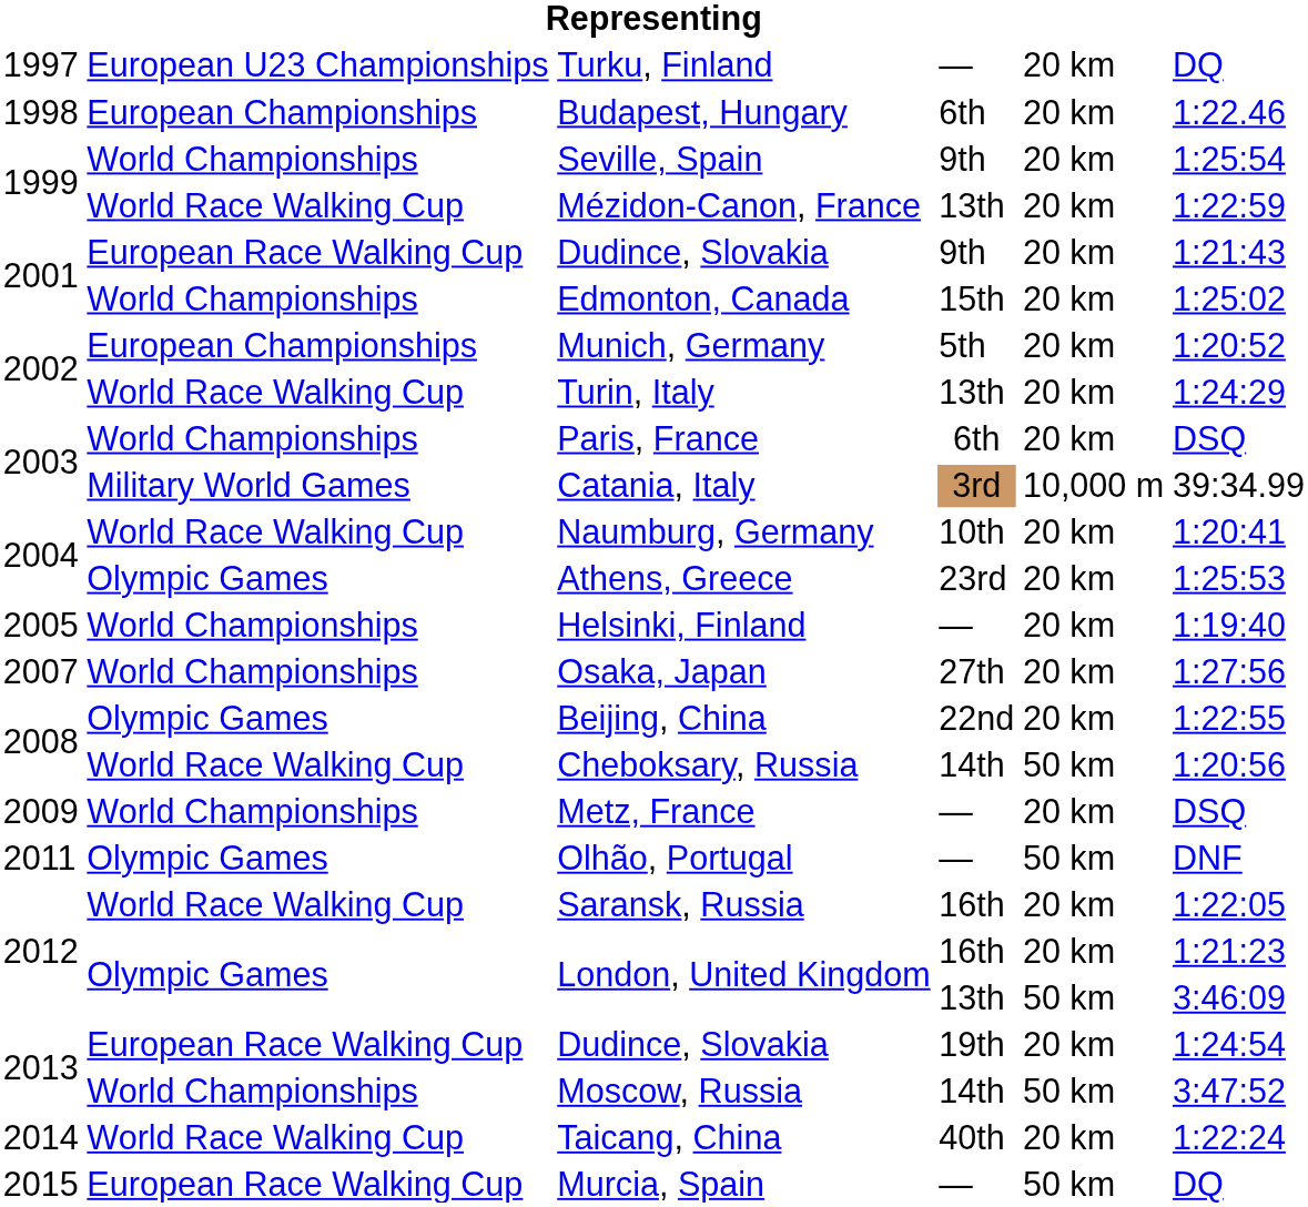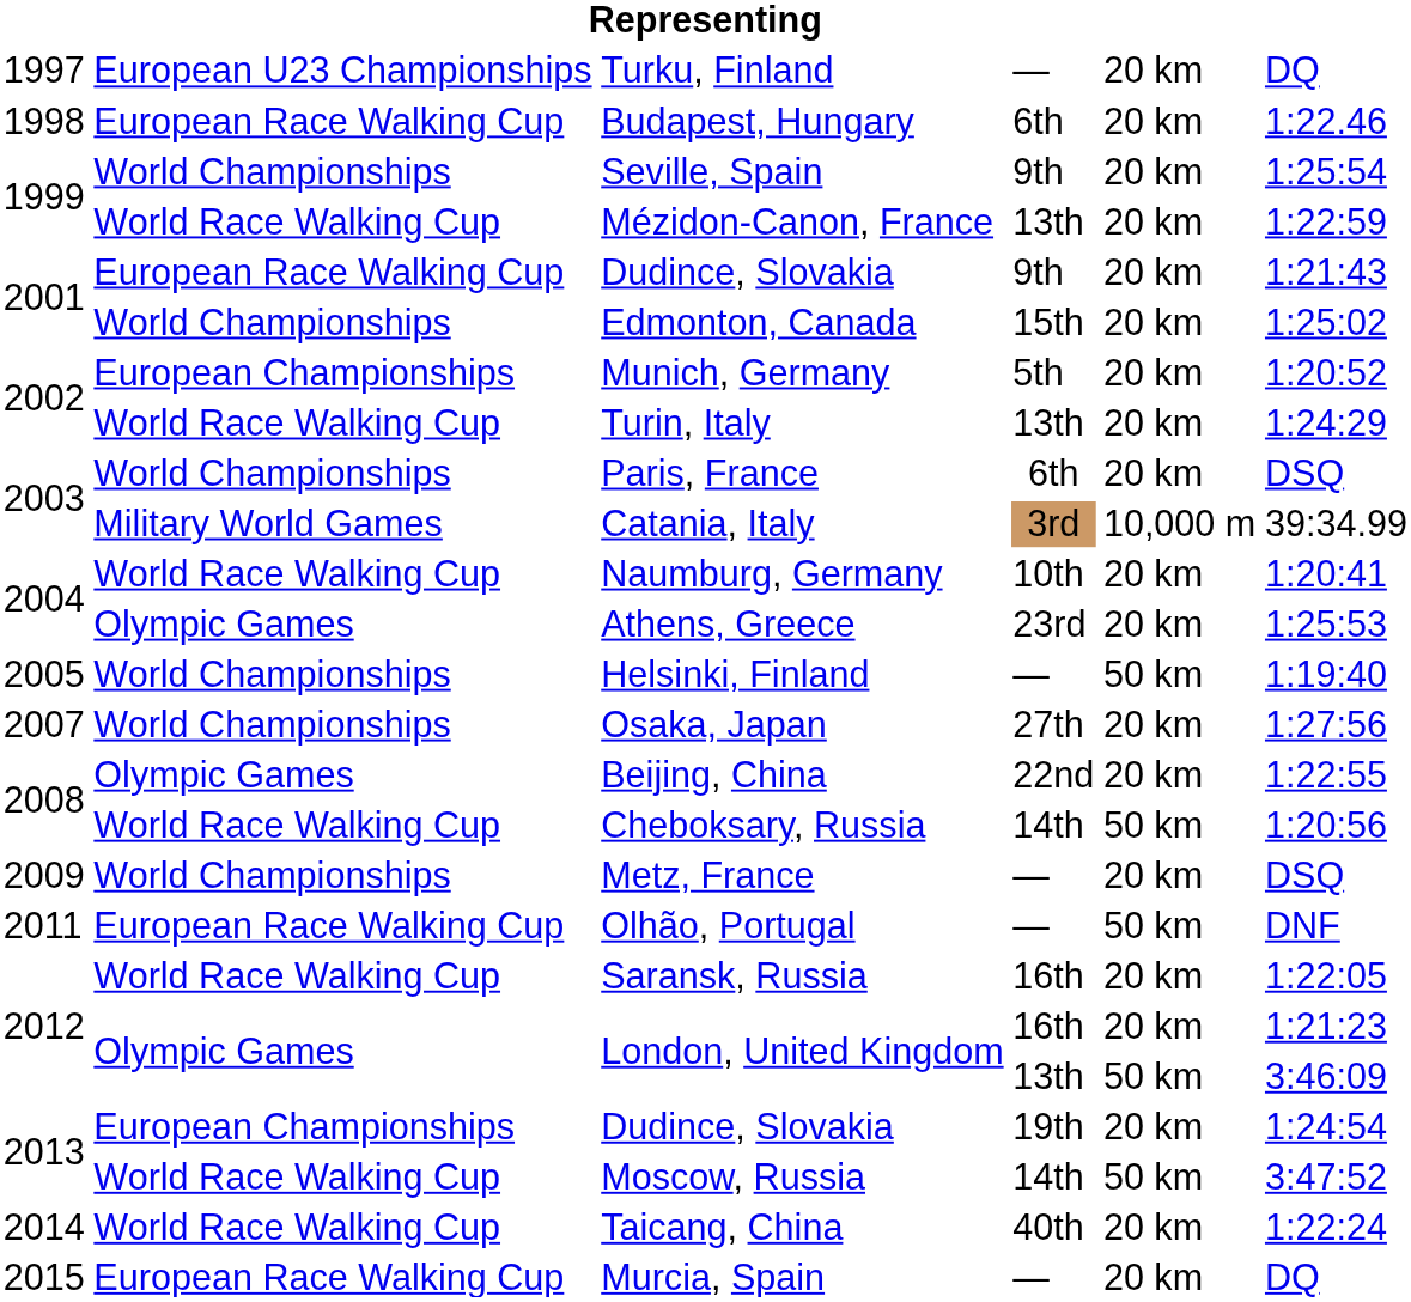Budapest, Hungary | column 2: European Championships -> European Race Walking Cup
Helsinki, Finland | column 5: 20 km -> 50 km
Olhão, Portugal | column 2: Olympic Games -> European Race Walking Cup
Dudince, Slovakia / 19th | column 2: European Race Walking Cup -> European Championships
Moscow, Russia | column 2: World Championships -> World Race Walking Cup
Murcia, Spain | column 5: 50 km -> 20 km
